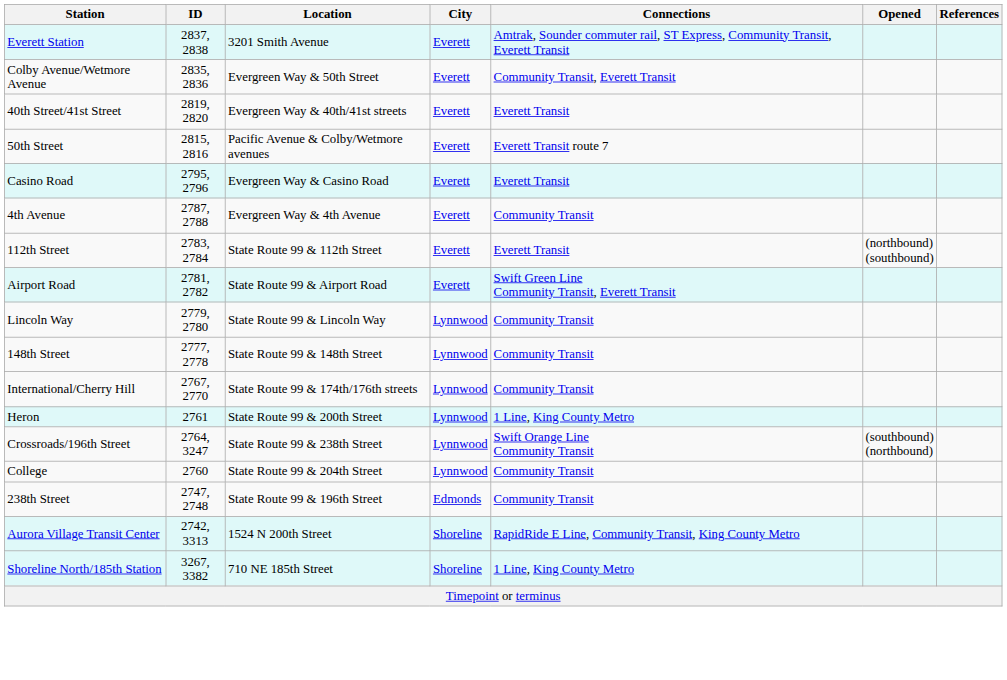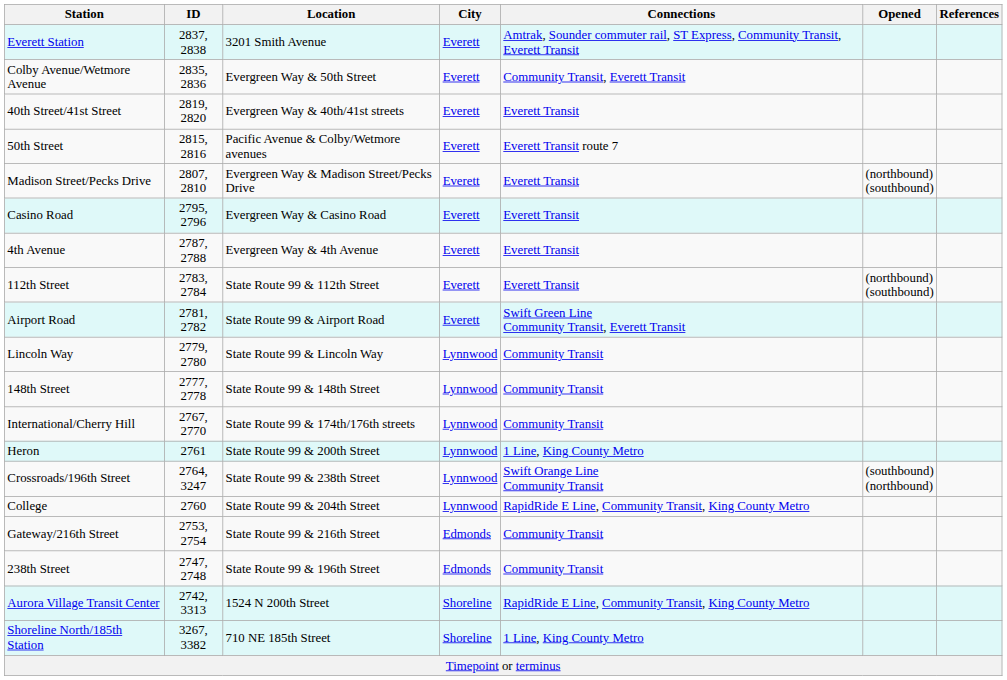+ row: Madison Street/Pecks Drive | 2807, 2810 | Evergreen Way & Madison Street/Pecks Drive | Everett | Everett Transit | (northbound) (southbound)
4th Avenue | Connections: Community Transit -> Everett Transit
College | Connections: Community Transit -> RapidRide E Line, Community Transit, King County Metro
+ row: Gateway/216th Street | 2753, 2754 | State Route 99 & 216th Street | Edmonds | Community Transit
